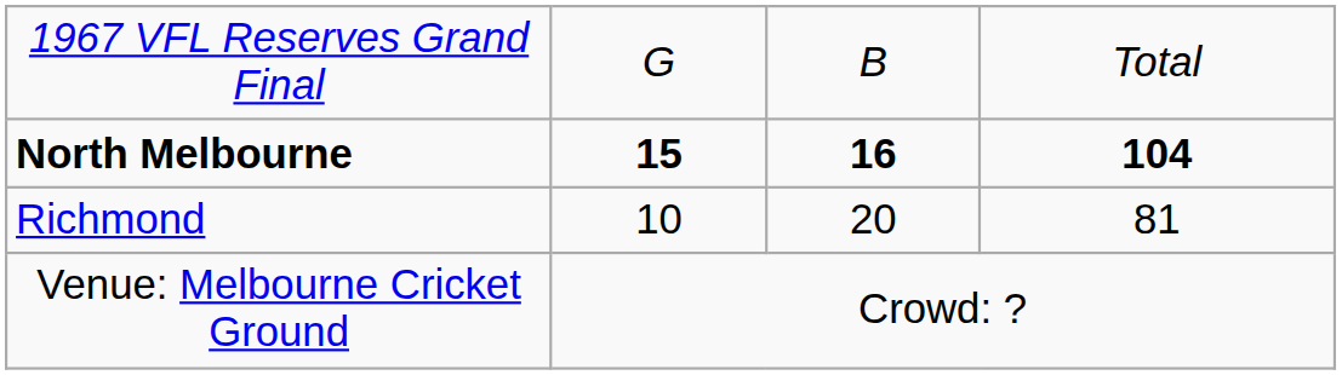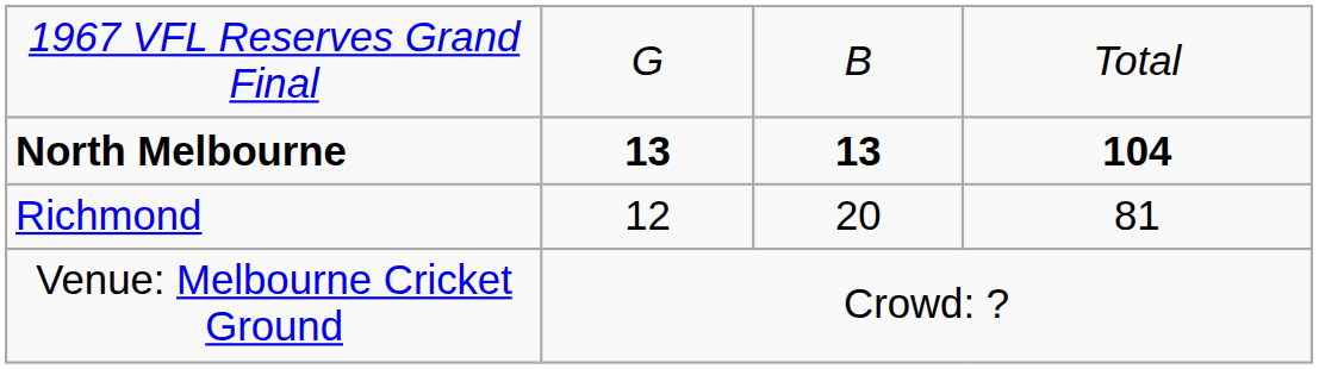North Melbourne | column 2: 15 -> 13
North Melbourne | column 3: 16 -> 13
Richmond | column 2: 10 -> 12
